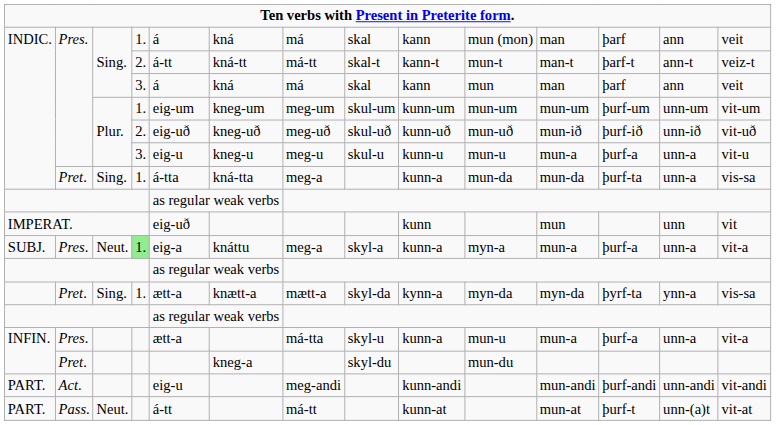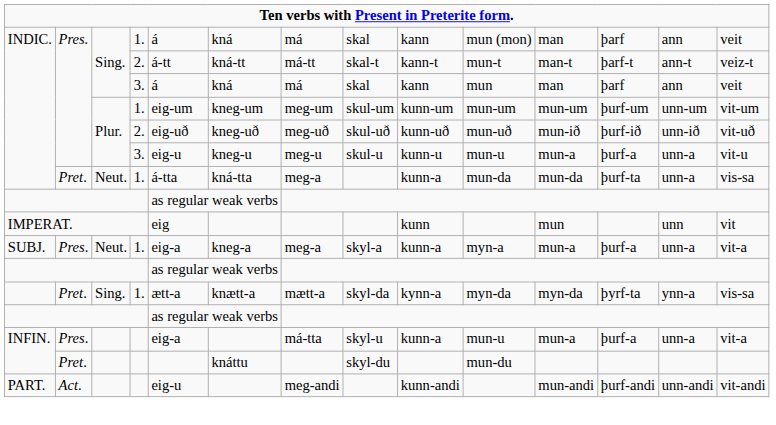INDIC. / Pret. | column 3: Sing. -> Neut.
IMPERAT. | column 5: eig-uð -> eig
SUBJ. | column 4: lightgreen background -> no background
SUBJ. | column 6: knáttu -> kneg-a
INFIN. / Pres. | column 5: ætt-a -> eig-a
INFIN. / Pret. | column 6: kneg-a -> knáttu
- row: PART. | Pass. | Neut. | á-tt | má-tt | kunn-at | mun-at | þurf-t | unn-(a)t | vit-at
